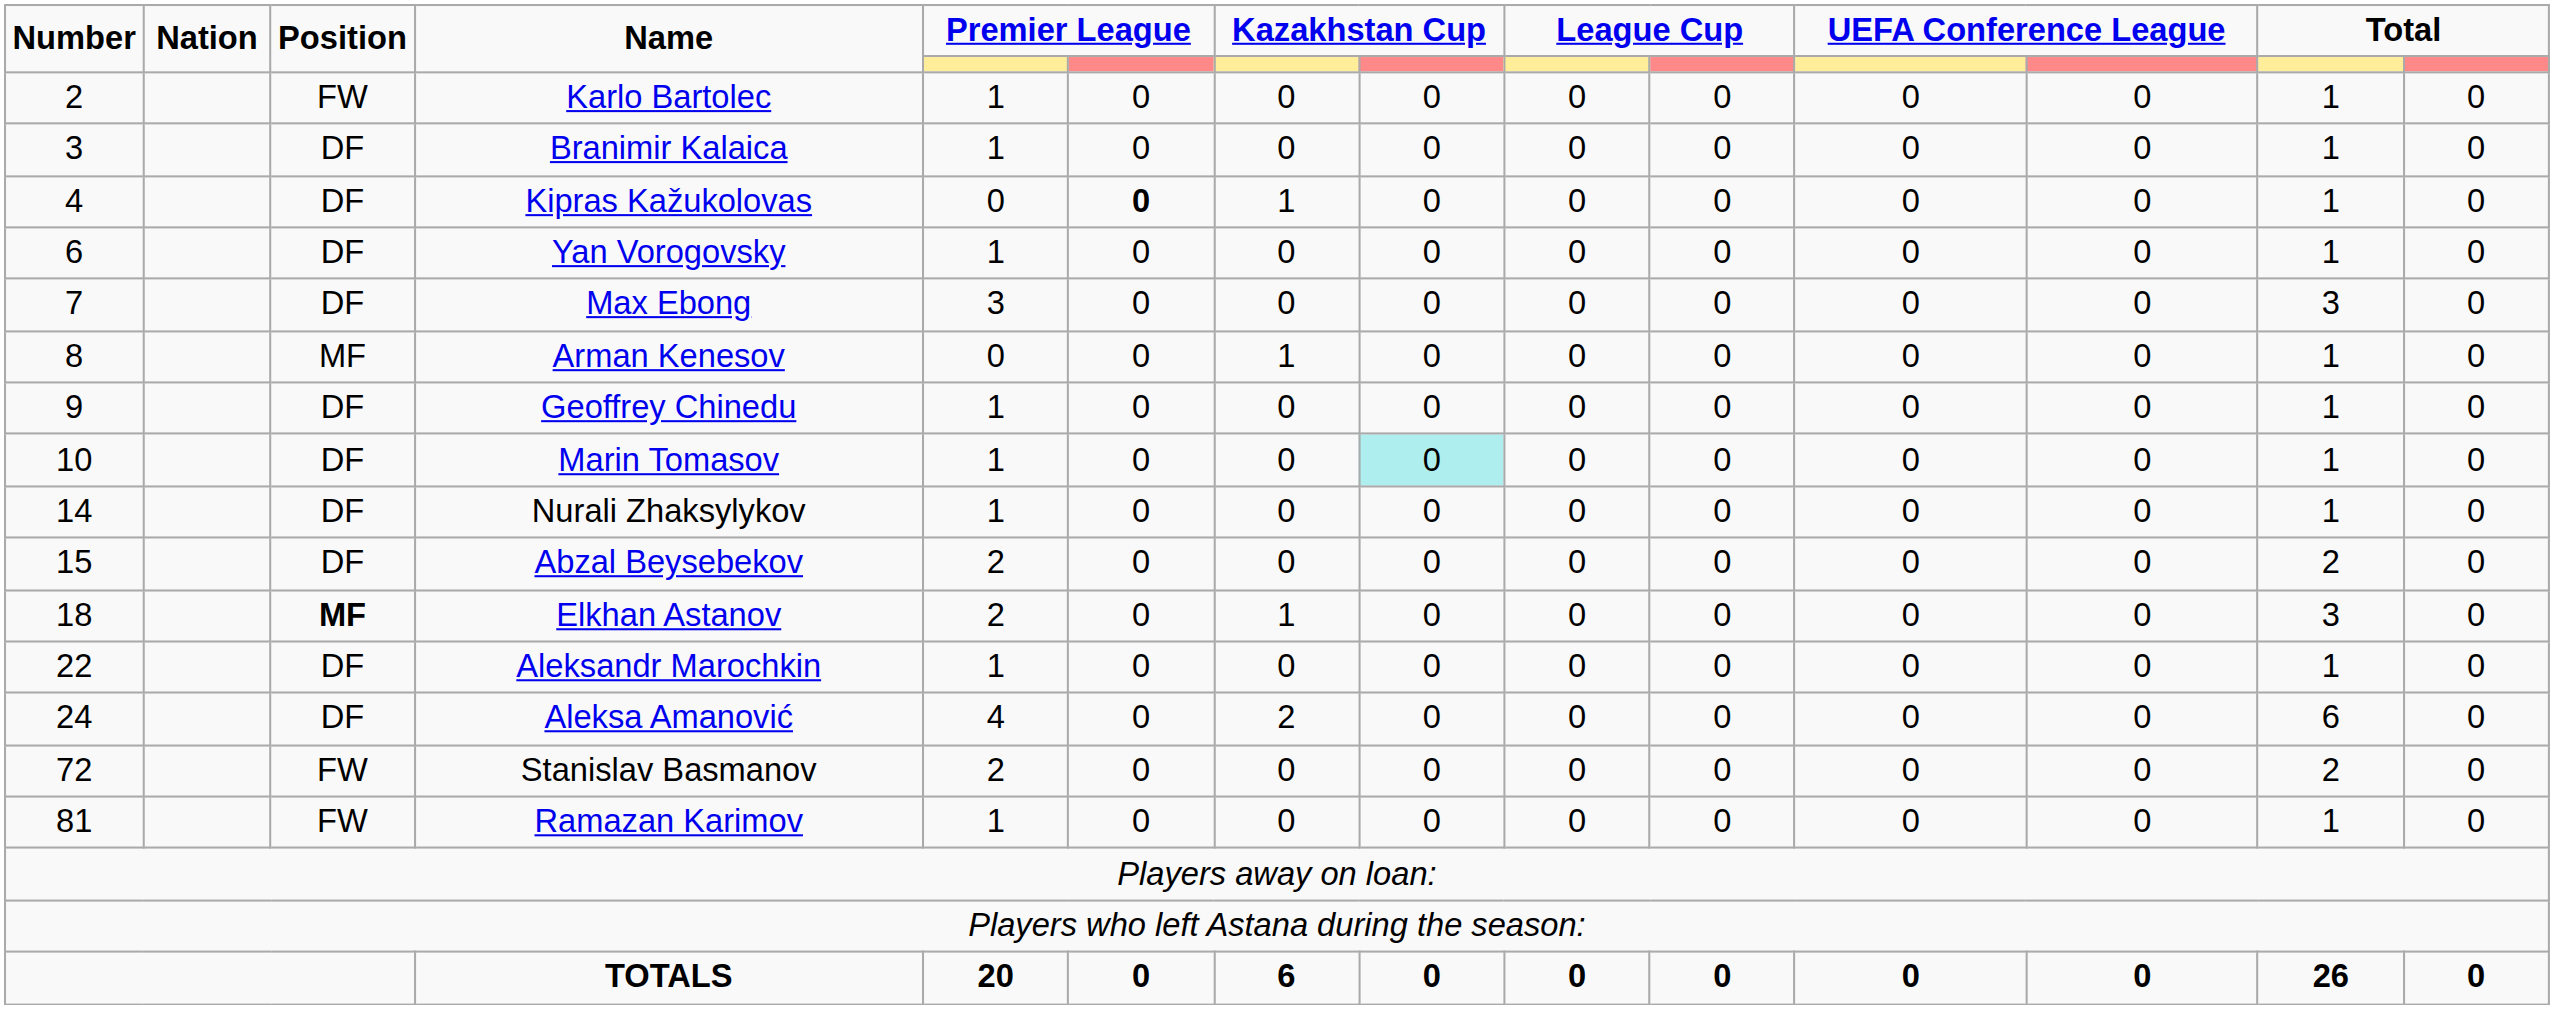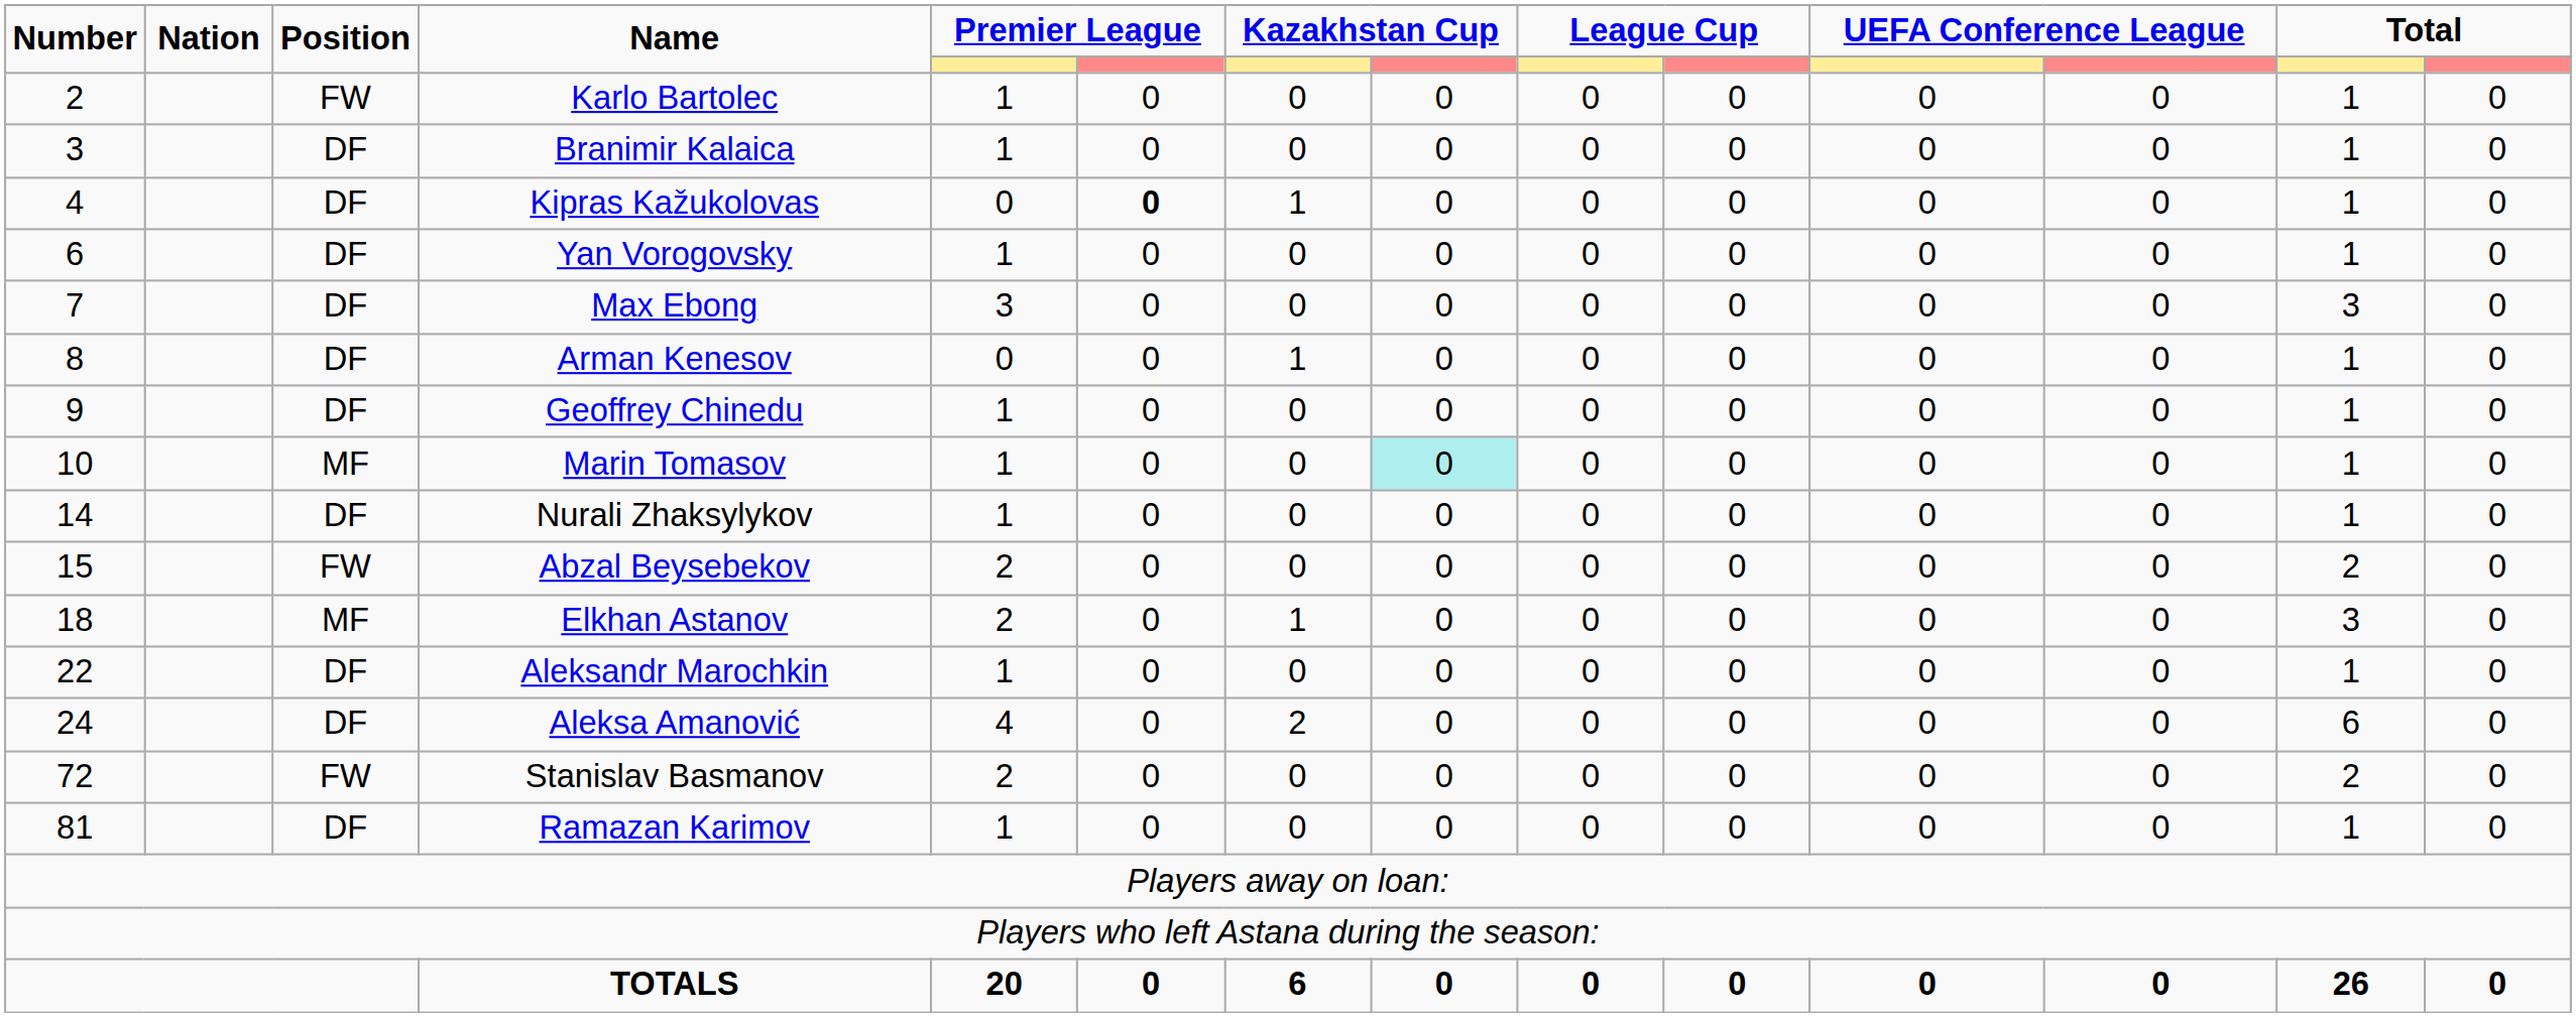Arman Kenesov | Position: MF -> DF
Marin Tomasov | Position: DF -> MF
Abzal Beysebekov | Position: DF -> FW
Elkhan Astanov | Position: bold -> normal
Ramazan Karimov | Position: FW -> DF
